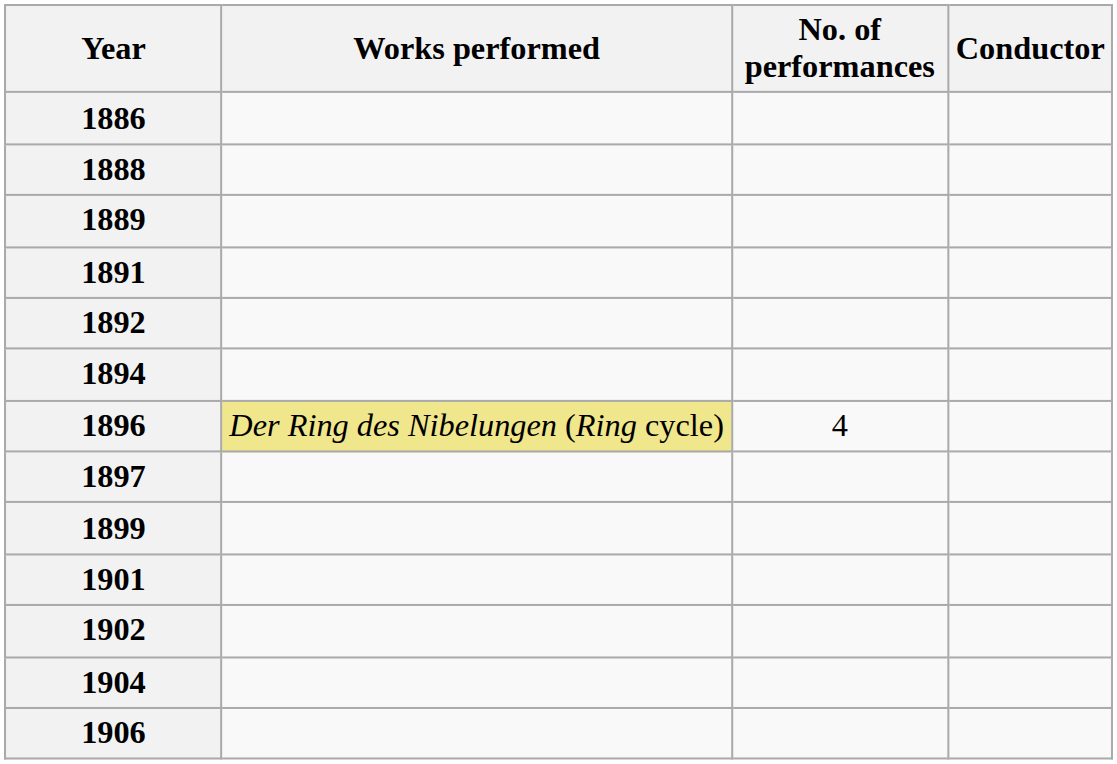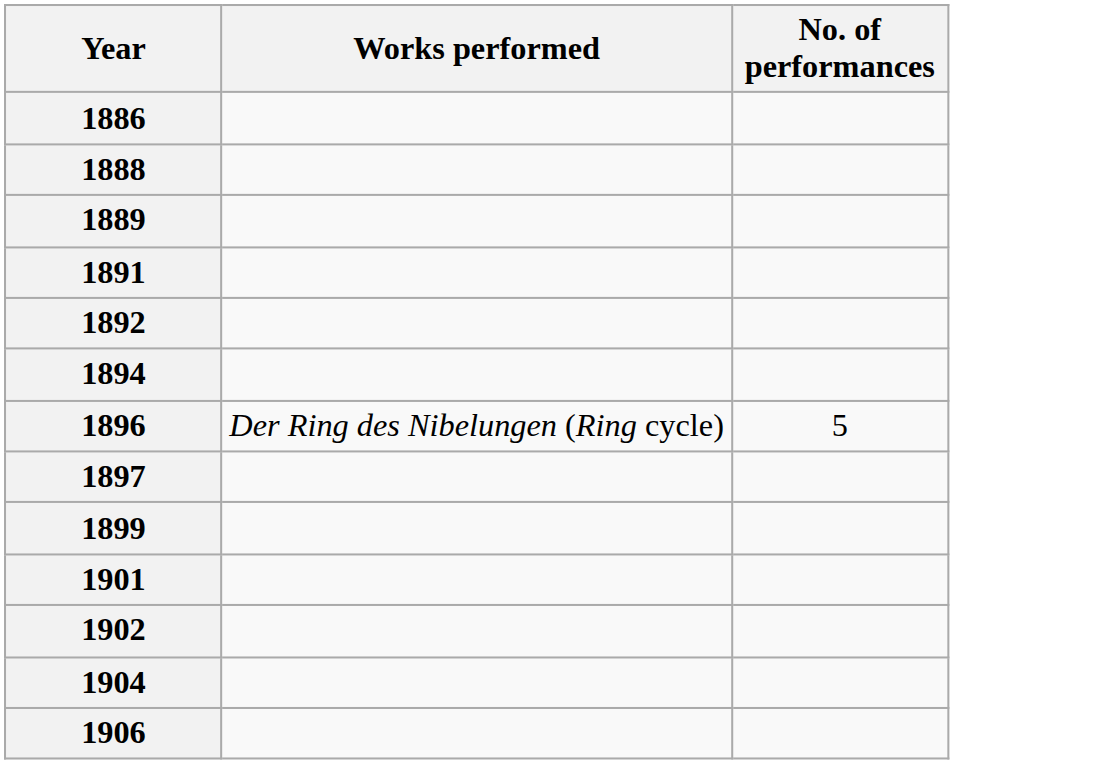- column: Conductor
1896 | Works performed: khaki background -> no background
1896 | No. of performances: 4 -> 5
